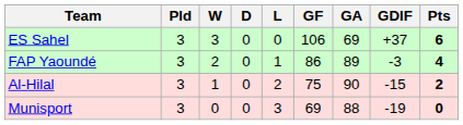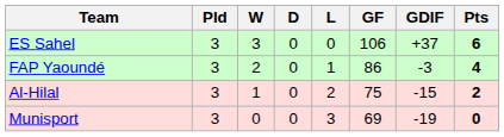- column: GA | 69 | 89 | 90 | 88
